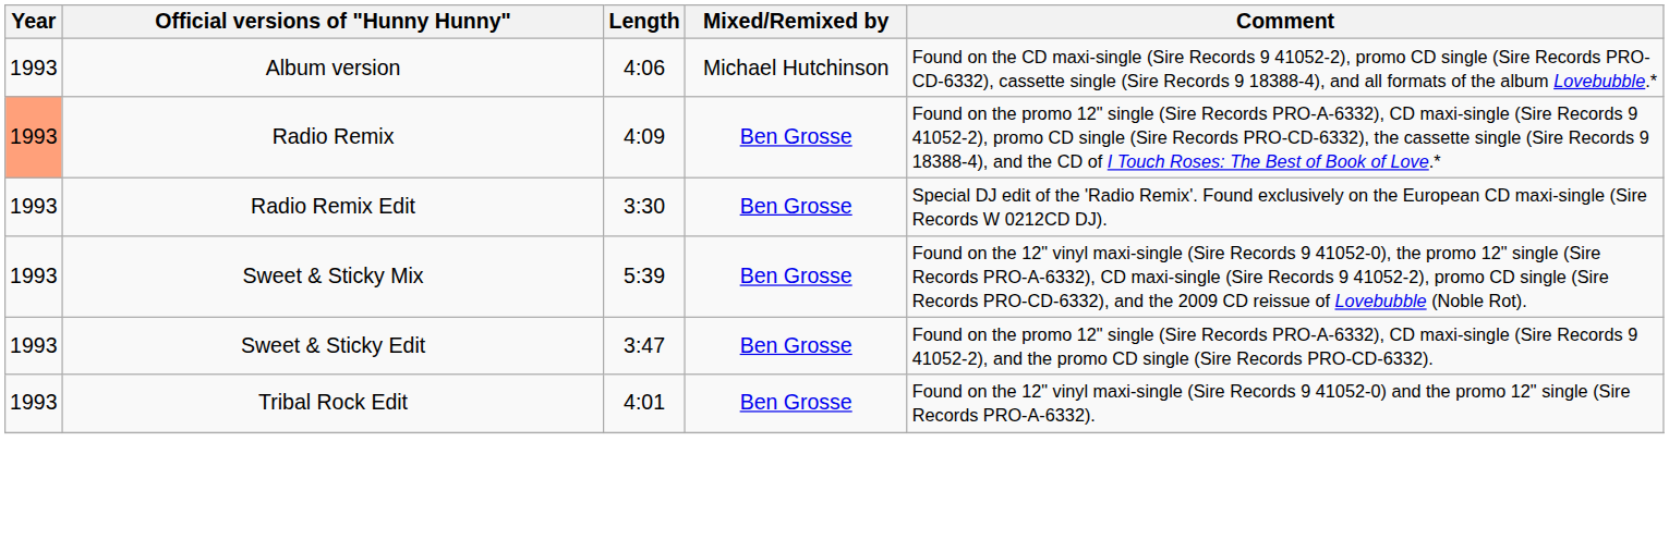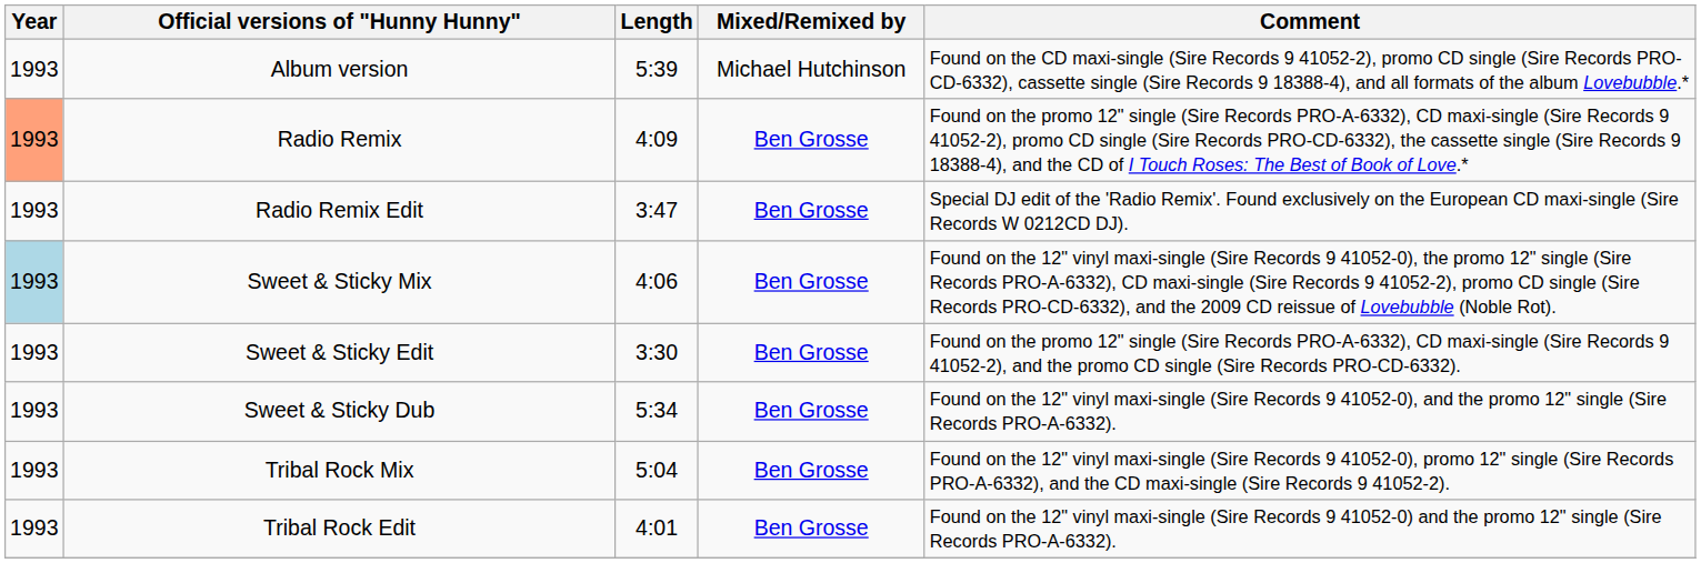Album version | Length: 4:06 -> 5:39
Radio Remix Edit | Length: 3:30 -> 3:47
Sweet & Sticky Mix | Year: no background -> lightblue background
Sweet & Sticky Mix | Length: 5:39 -> 4:06
Sweet & Sticky Edit | Length: 3:47 -> 3:30
+ row: 1993 | Sweet & Sticky Dub | 5:34 | Ben Grosse | Found on the 12" vinyl maxi-single (Sire Records 9 41052-0), and the promo 12" single (Sire Records PRO-A-6332).
+ row: 1993 | Tribal Rock Mix | 5:04 | Ben Grosse | Found on the 12" vinyl maxi-single (Sire Records 9 41052-0), promo 12" single (Sire Records PRO-A-6332), and the CD maxi-single (Sire Records 9 41052-2).
